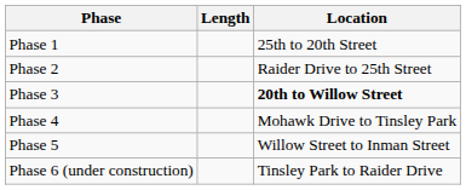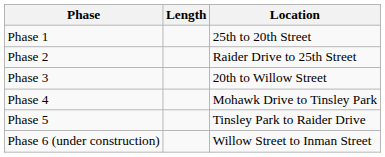Phase 3 | Location: bold -> normal
Phase 5 | Location: Willow Street to Inman Street -> Tinsley Park to Raider Drive
Phase 6 (under construction) | Location: Tinsley Park to Raider Drive -> Willow Street to Inman Street
